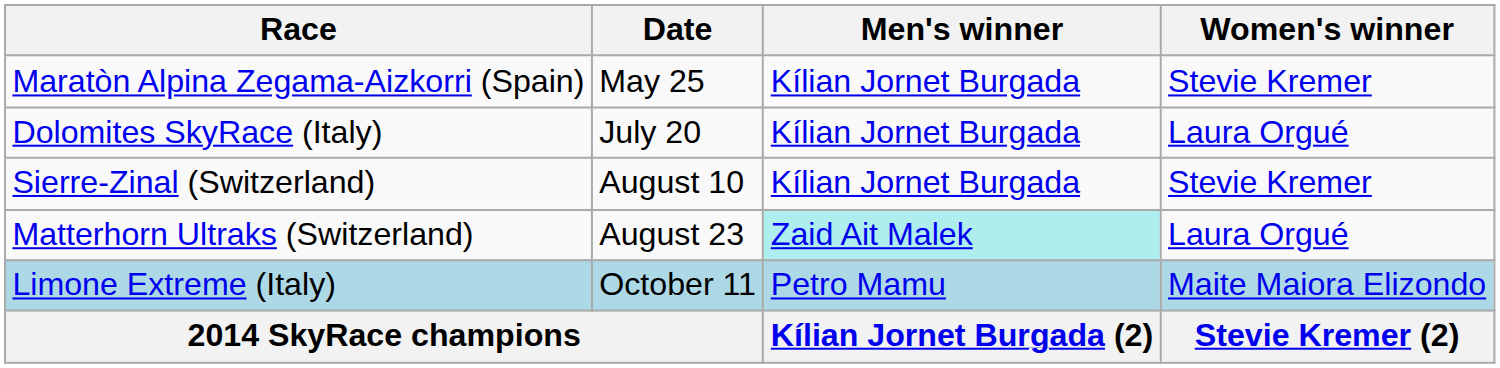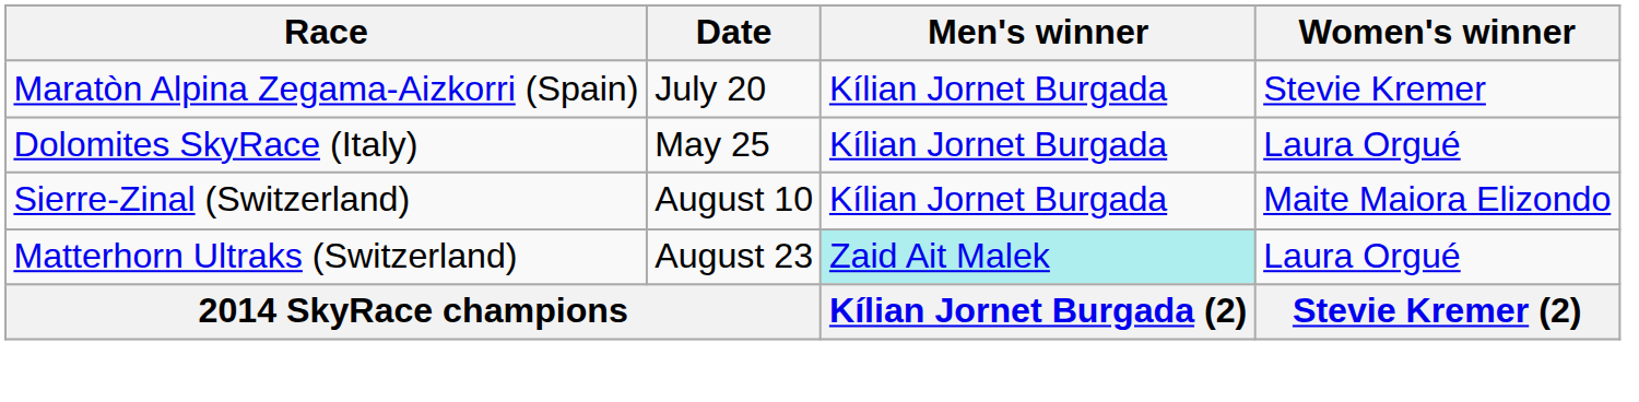Maratòn Alpina Zegama-Aizkorri (Spain) | Date: May 25 -> July 20
Dolomites SkyRace (Italy) | Date: July 20 -> May 25
Sierre-Zinal (Switzerland) | Women's winner: Stevie Kremer -> Maite Maiora Elizondo
- row: Limone Extreme (Italy) | October 11 | Petro Mamu | Maite Maiora Elizondo
